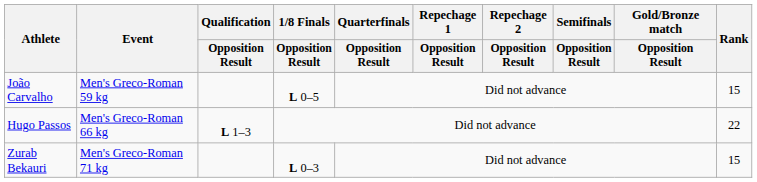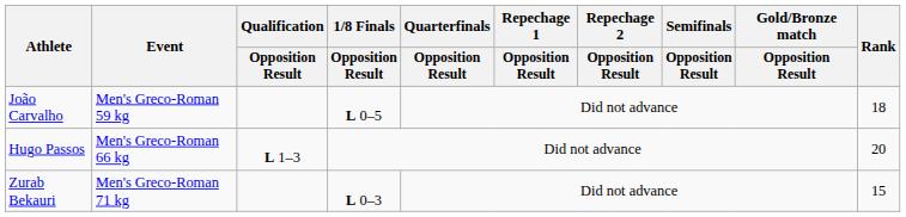João Carvalho | Rank: 15 -> 18
Hugo Passos | Rank: 22 -> 20
